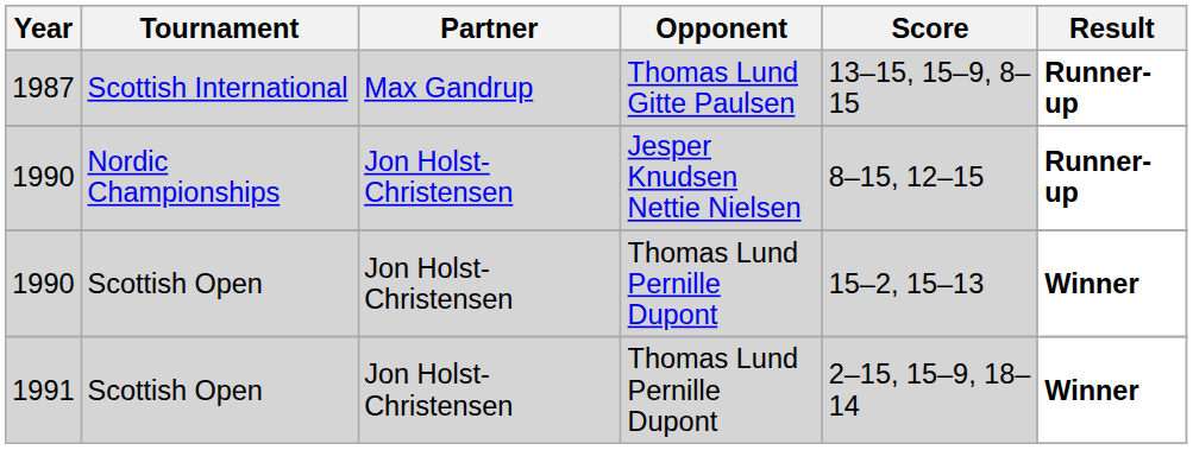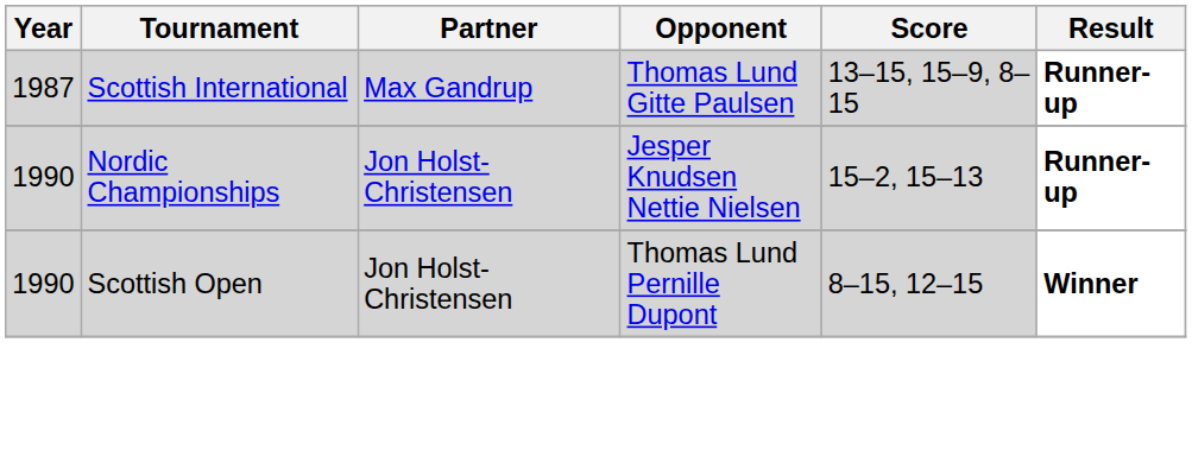1990 / Nordic Championships | Score: 8–15, 12–15 -> 15–2, 15–13
1990 / Scottish Open | Score: 15–2, 15–13 -> 8–15, 12–15
- row: 1991 | Scottish Open | Jon Holst-Christensen | Thomas Lund Pernille Dupont | 2–15, 15–9, 18–14 | Winner
